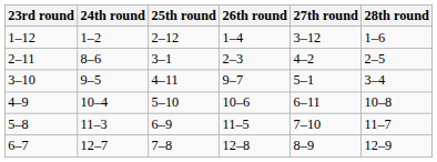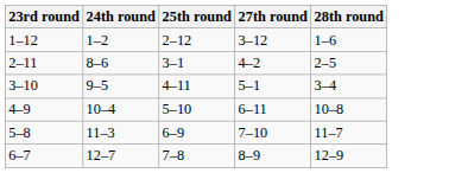- column: 26th round | 1–4 | 2–3 | 9–7 | 10–6 | 11–5 | 12–8
